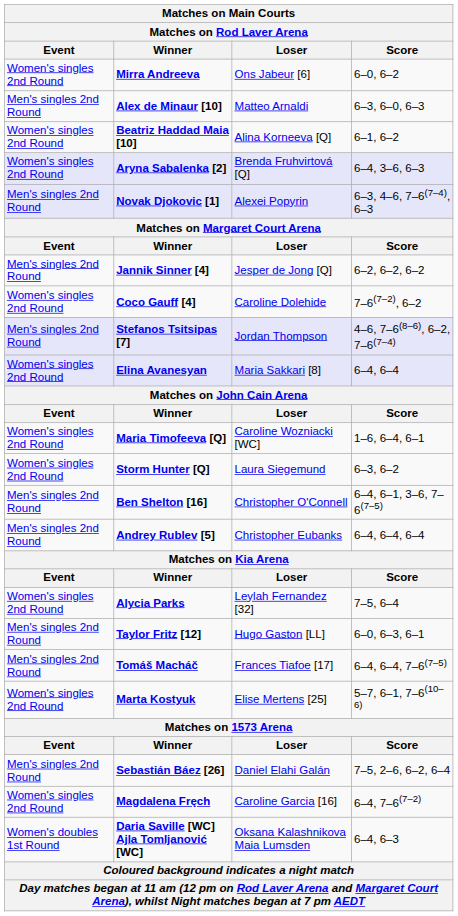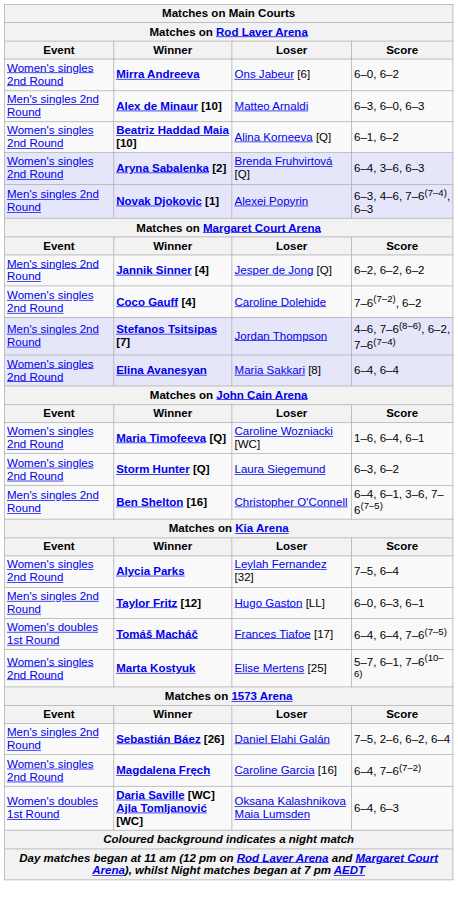- row: Men's singles 2nd Round | Andrey Rublev [5] | Christopher Eubanks | 6–4, 6–4, 6–4
Tomáš Macháč | Event: Men's singles 2nd Round -> Women's doubles 1st Round
